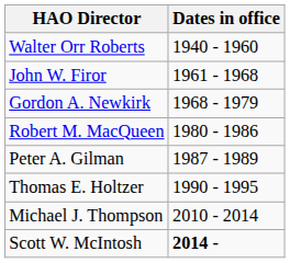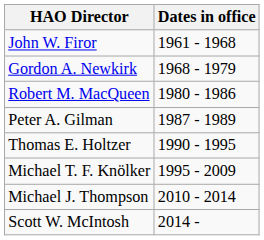- row: Walter Orr Roberts | 1940 - 1960
+ row: Michael T. F. Knölker | 1995 - 2009
Scott W. McIntosh | Dates in office: bold -> normal
